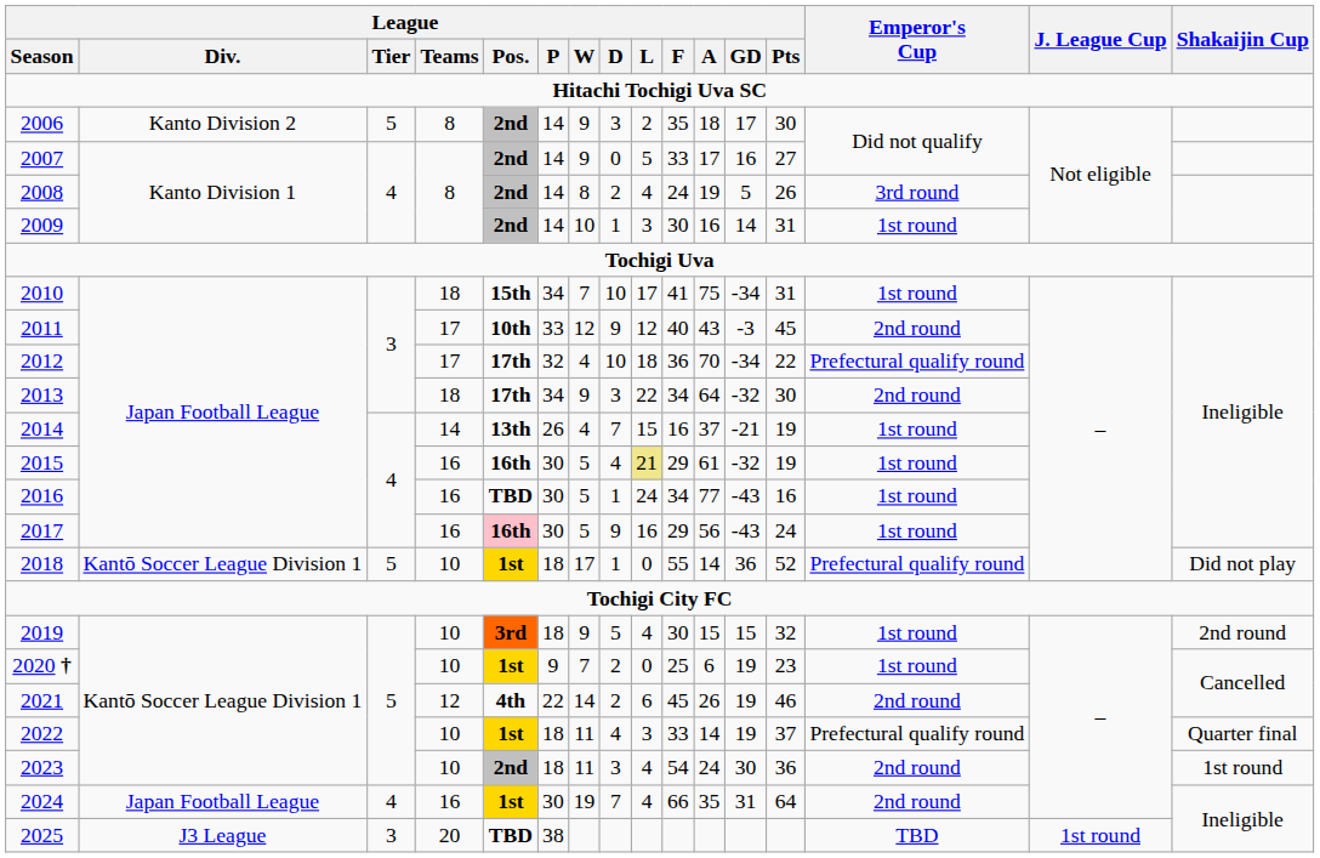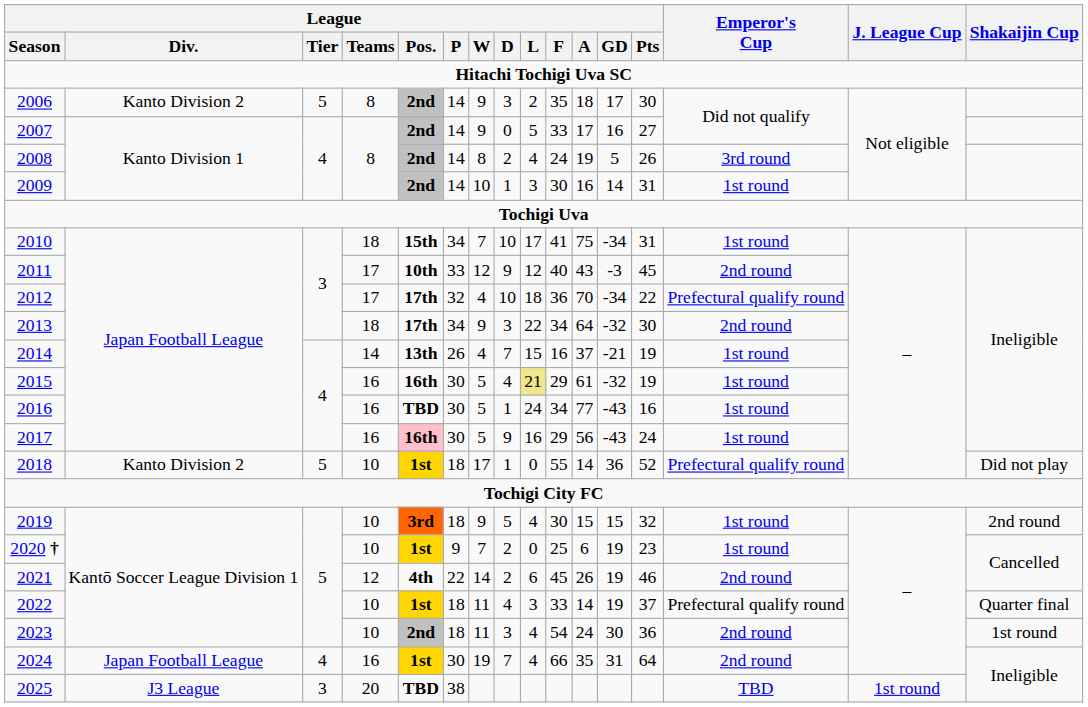2018 | League / Div.: Kantō Soccer League Division 1 -> Kanto Division 2
